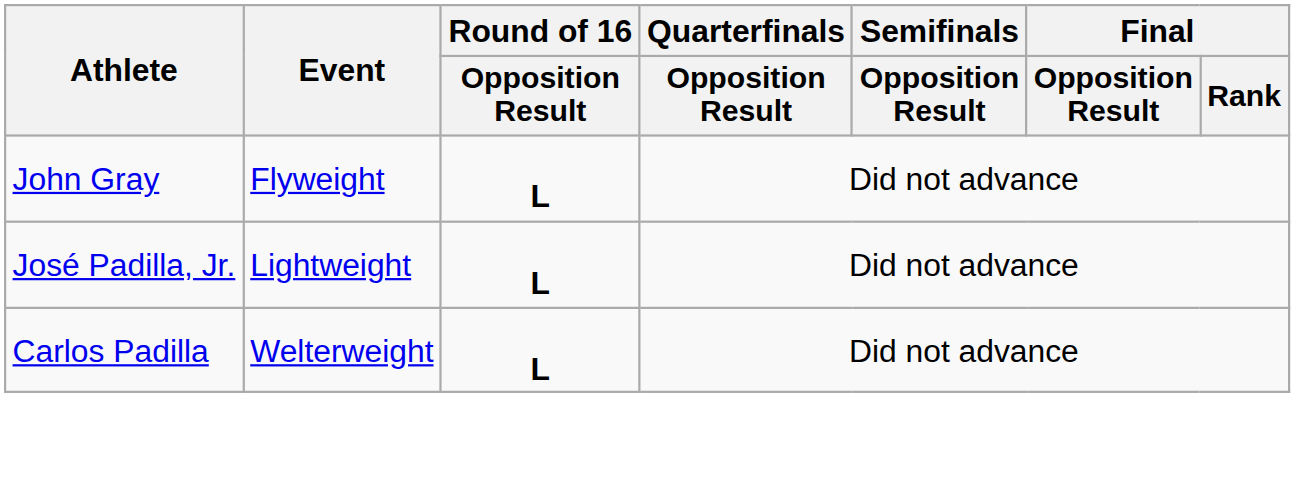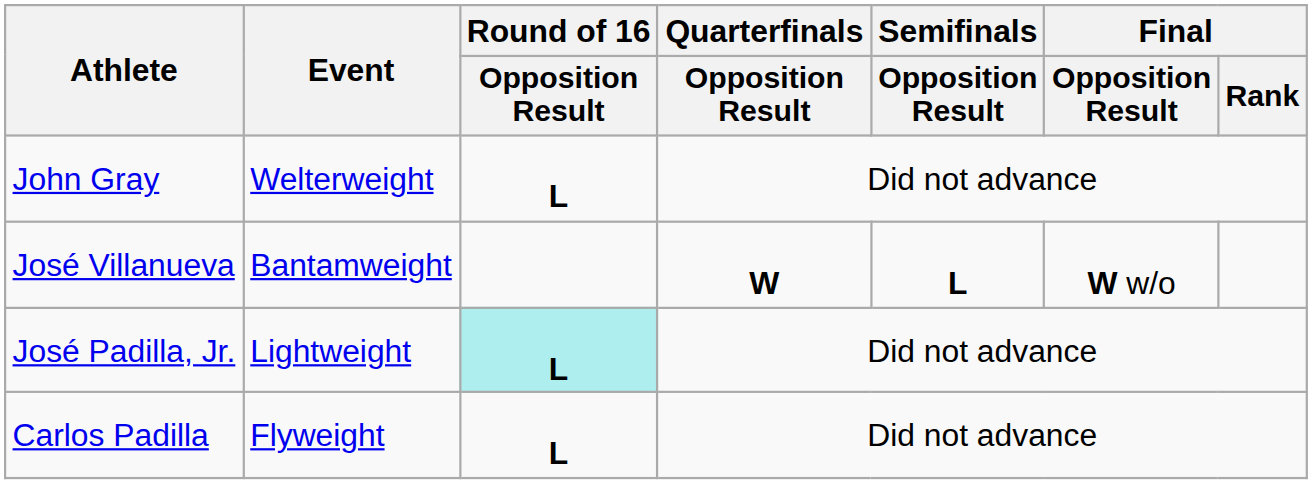John Gray | Event: Flyweight -> Welterweight
+ row: José Villanueva | Bantamweight | W | L | W w/o
José Padilla, Jr. | Round of 16 / Opposition Result: no background -> paleturquoise background
Carlos Padilla | Event: Welterweight -> Flyweight
